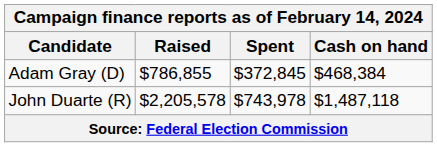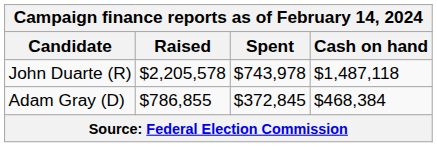rows swapped: John Duarte (R) <-> Adam Gray (D)
